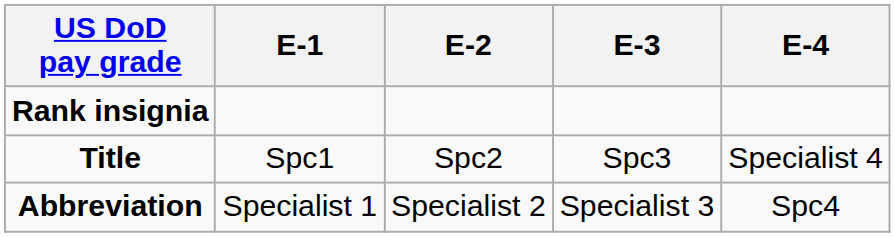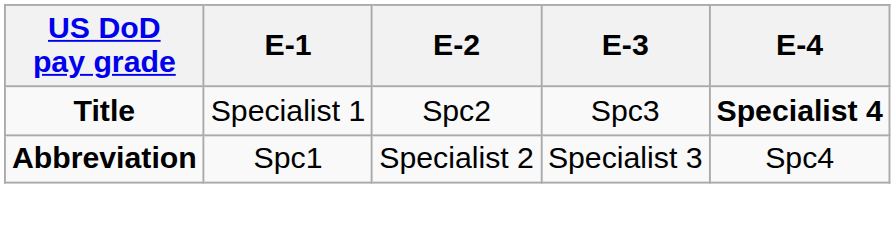- row: Rank insignia
Title | E-1: Spc1 -> Specialist 1
Title | E-4: normal -> bold
Abbreviation | E-1: Specialist 1 -> Spc1
